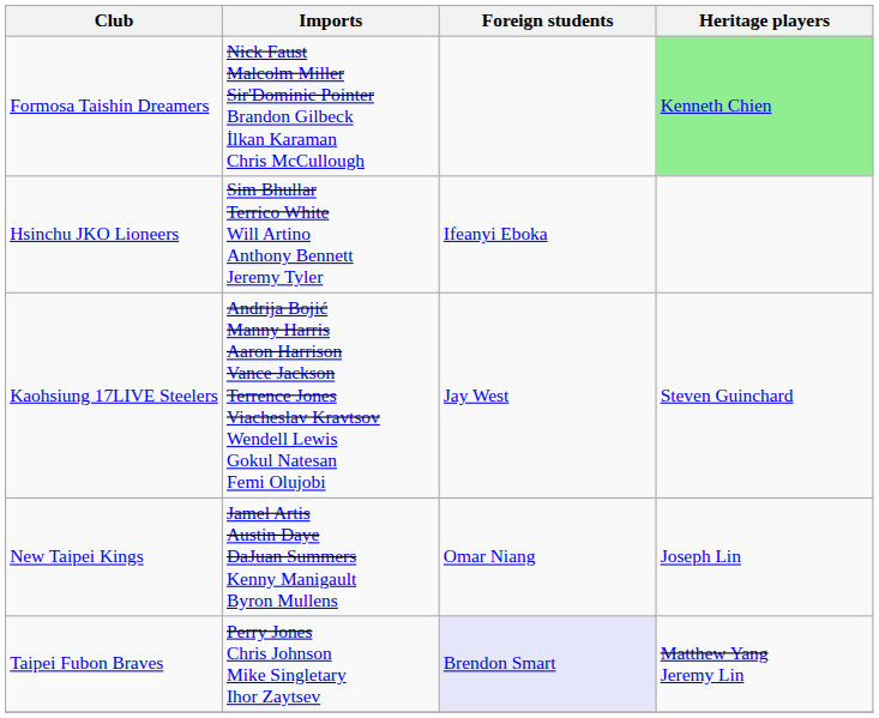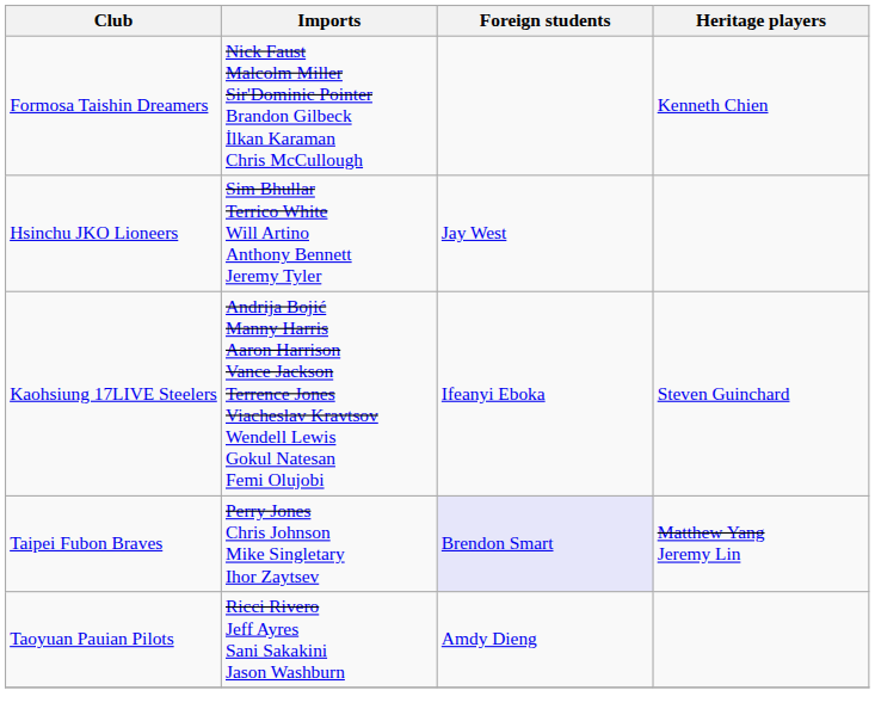Formosa Taishin Dreamers | Heritage players: lightgreen background -> no background
Hsinchu JKO Lioneers | Foreign students: Ifeanyi Eboka -> Jay West
Kaohsiung 17LIVE Steelers | Foreign students: Jay West -> Ifeanyi Eboka
- row: New Taipei Kings | Jamel Artis Austin Daye DaJuan Summers Kenny Manigault Byron Mullens | Omar Niang | Joseph Lin
+ row: Taoyuan Pauian Pilots | Ricci Rivero Jeff Ayres Sani Sakakini Jason Washburn | Amdy Dieng
